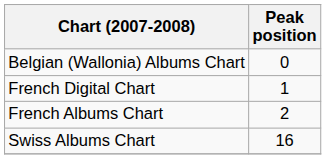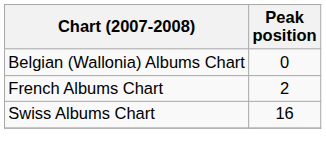- row: French Digital Chart | 1
